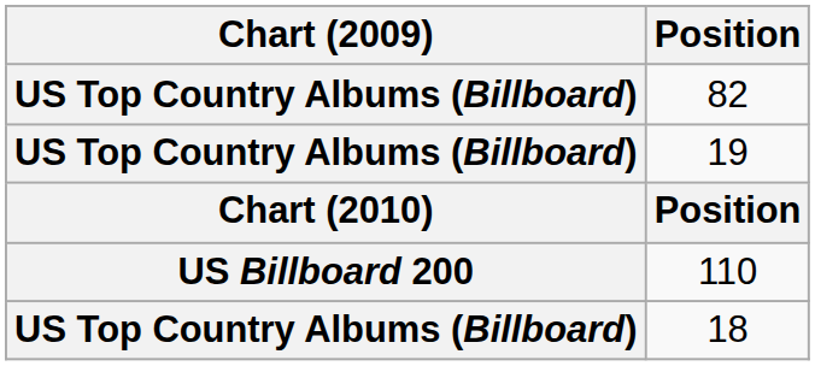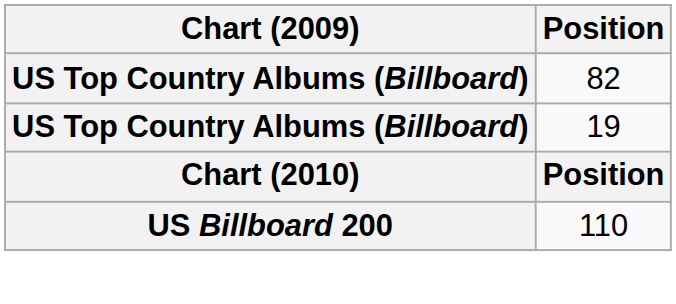- row: US Top Country Albums (Billboard) | 18
